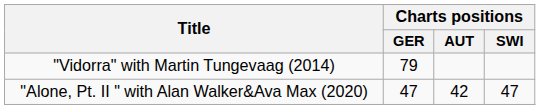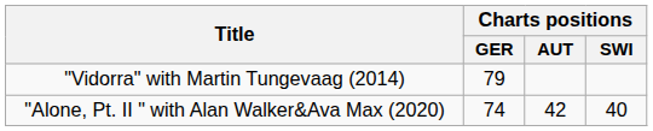"Alone, Pt. II " with Alan Walker&Ava Max (2020) | Charts positions / GER: 47 -> 74
"Alone, Pt. II " with Alan Walker&Ava Max (2020) | Charts positions / SWI: 47 -> 40
